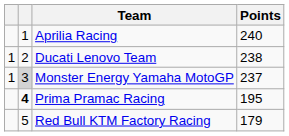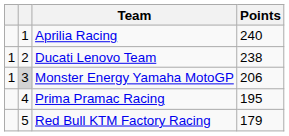Monster Energy Yamaha MotoGP | Points: 237 -> 206
Prima Pramac Racing | column 2: bold -> normal
